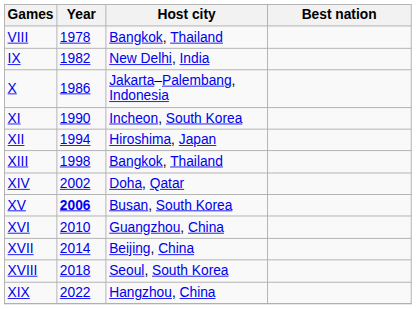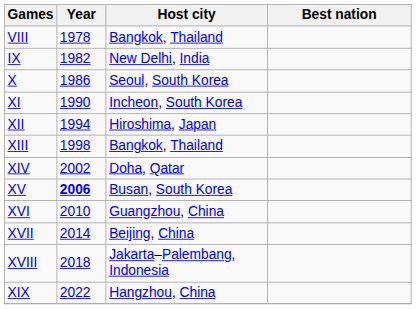X | Host city: Jakarta–Palembang, Indonesia -> Seoul, South Korea
XVIII | Host city: Seoul, South Korea -> Jakarta–Palembang, Indonesia
